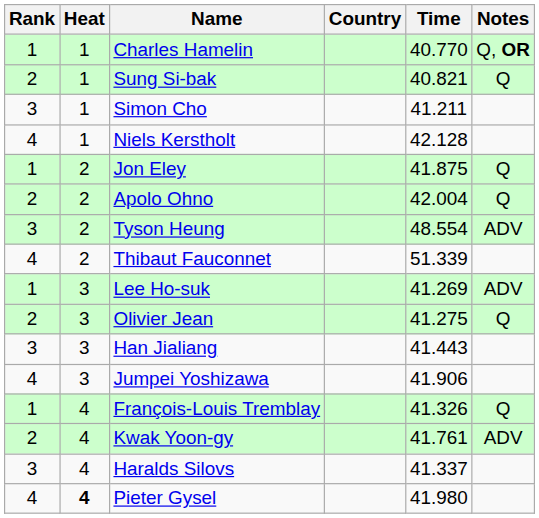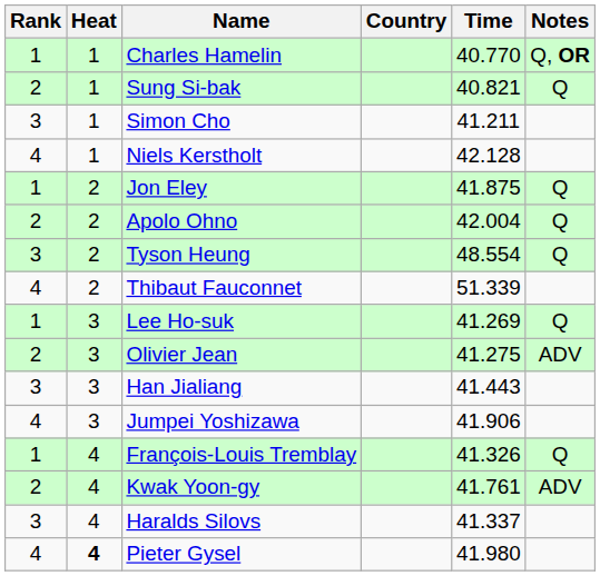Tyson Heung | Notes: ADV -> Q
Lee Ho-suk | Notes: ADV -> Q
Olivier Jean | Notes: Q -> ADV
